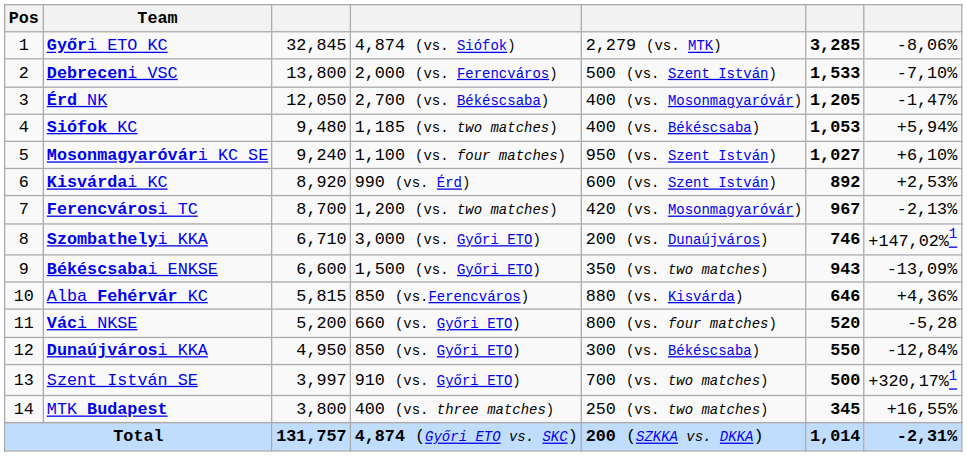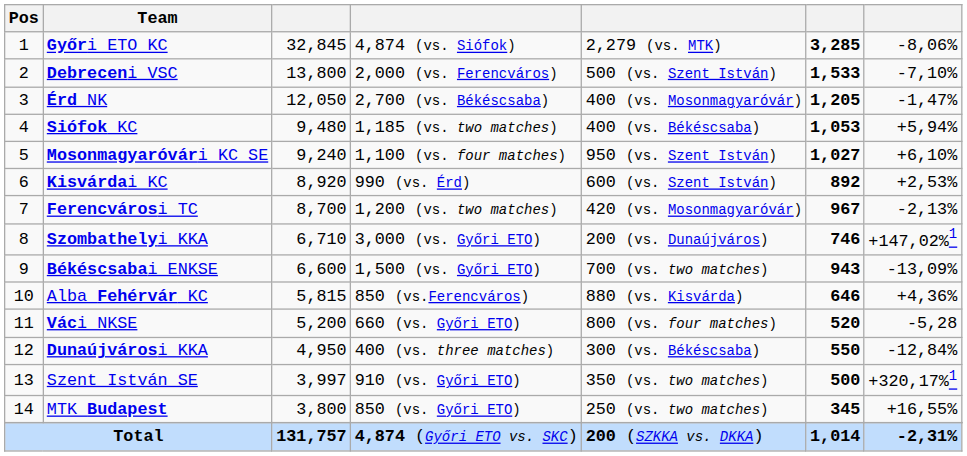Békéscsabai ENKSE | column 5: 350 (vs. two matches) -> 700 (vs. two matches)
Dunaújvárosi KKA | column 4: 850 (vs. Győri ETO) -> 400 (vs. three matches)
Szent István SE | column 5: 700 (vs. two matches) -> 350 (vs. two matches)
MTK Budapest | column 4: 400 (vs. three matches) -> 850 (vs. Győri ETO)
